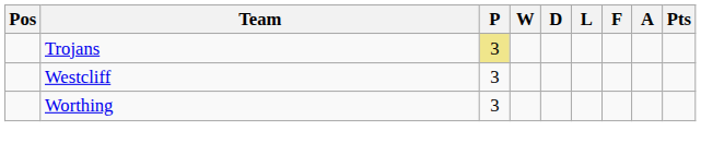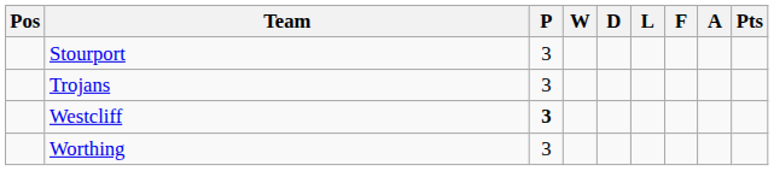+ row: Stourport | 3
Trojans | P: khaki background -> no background
Westcliff | P: normal -> bold
